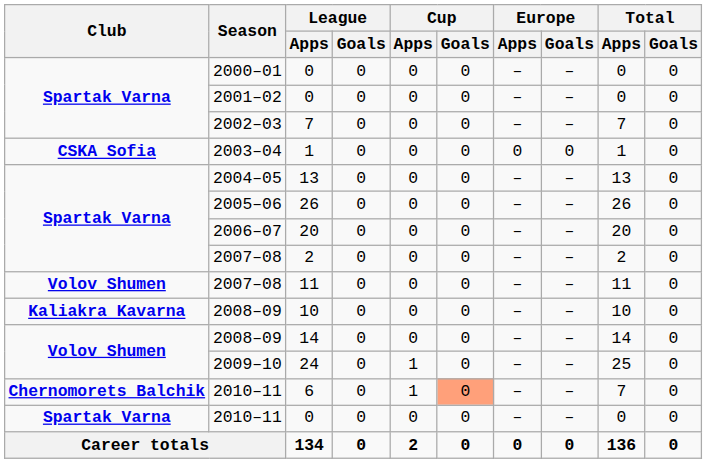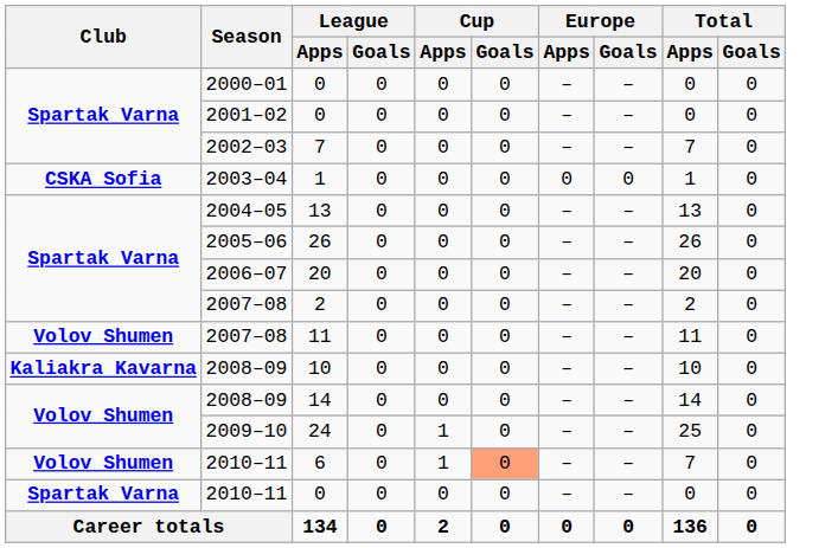6 | Club: Chernomorets Balchik -> Volov Shumen
